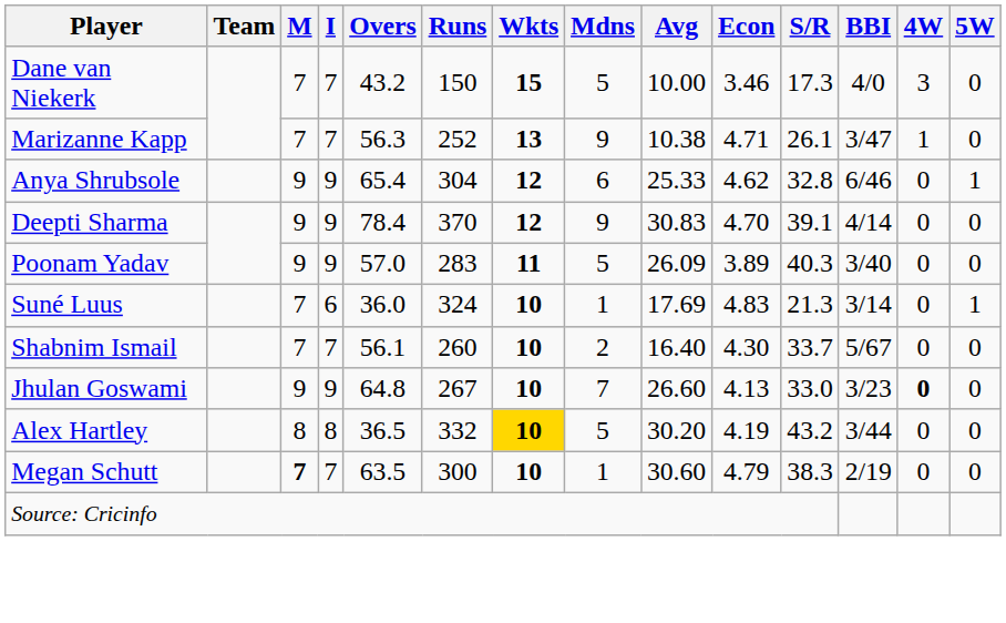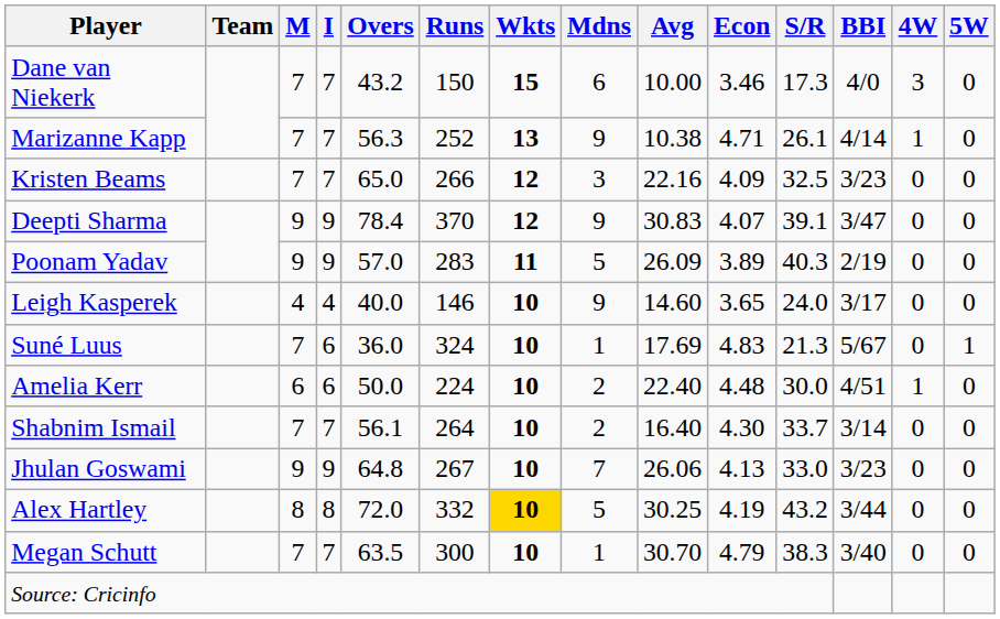Dane van Niekerk | Mdns: 5 -> 6
Marizanne Kapp | BBI: 3/47 -> 4/14
+ row: Kristen Beams | 7 | 7 | 65.0 | 266 | 12 | 3 | 22.16 | 4.09 | 32.5 | 3/23 | 0 | 0
- row: Anya Shrubsole | 9 | 9 | 65.4 | 304 | 12 | 6 | 25.33 | 4.62 | 32.8 | 6/46 | 0 | 1
Deepti Sharma | Econ: 4.70 -> 4.07
Deepti Sharma | BBI: 4/14 -> 3/47
Poonam Yadav | BBI: 3/40 -> 2/19
+ row: Leigh Kasperek | 4 | 4 | 40.0 | 146 | 10 | 9 | 14.60 | 3.65 | 24.0 | 3/17 | 0 | 0
Suné Luus | BBI: 3/14 -> 5/67
+ row: Amelia Kerr | 6 | 6 | 50.0 | 224 | 10 | 2 | 22.40 | 4.48 | 30.0 | 4/51 | 1 | 0
Shabnim Ismail | Runs: 260 -> 264
Shabnim Ismail | BBI: 5/67 -> 3/14
Jhulan Goswami | Avg: 26.60 -> 26.06
Jhulan Goswami | 4W: bold -> normal
Alex Hartley | Overs: 36.5 -> 72.0
Alex Hartley | Avg: 30.20 -> 30.25
Megan Schutt | M: bold -> normal
Megan Schutt | Avg: 30.60 -> 30.70
Megan Schutt | BBI: 2/19 -> 3/40
